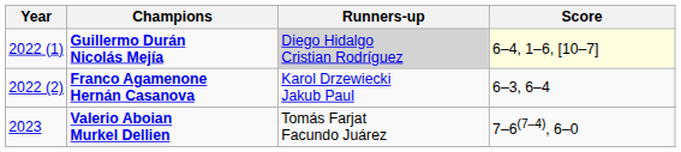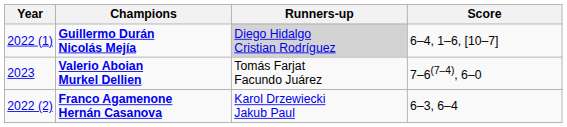Guillermo Durán Nicolás Mejía | Score: lightyellow background -> no background
rows swapped: Franco Agamenone Hernán Casanova <-> Valerio Aboian Murkel Dellien
